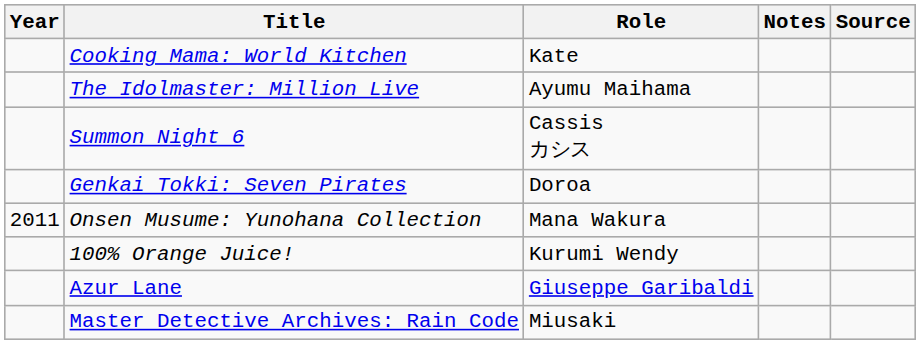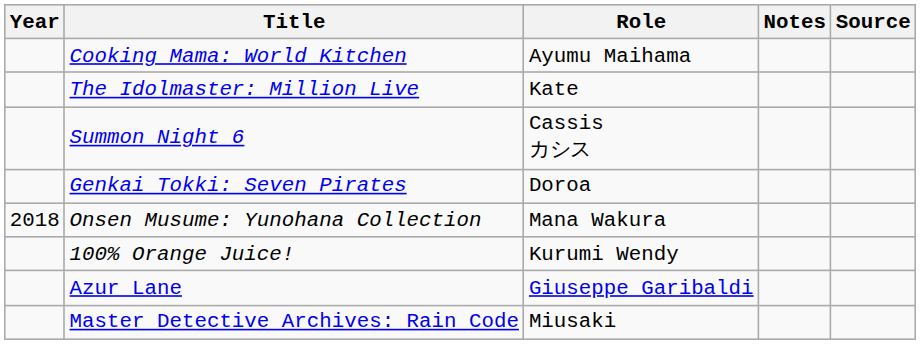Cooking Mama: World Kitchen | Role: Kate -> Ayumu Maihama
The Idolmaster: Million Live | Role: Ayumu Maihama -> Kate
Onsen Musume: Yunohana Collection | Year: 2011 -> 2018
